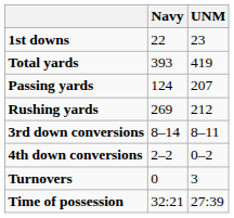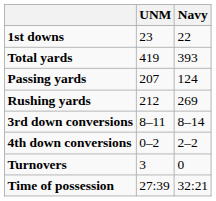columns swapped: UNM <-> Navy
